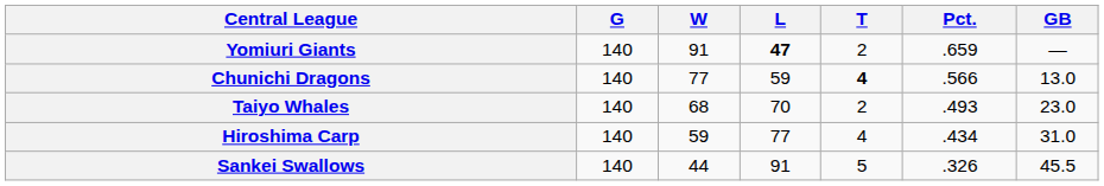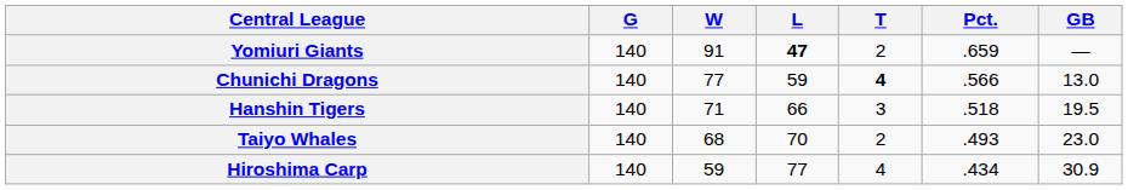+ row: Hanshin Tigers | 140 | 71 | 66 | 3 | .518 | 19.5
Hiroshima Carp | GB: 31.0 -> 30.9
- row: Sankei Swallows | 140 | 44 | 91 | 5 | .326 | 45.5
